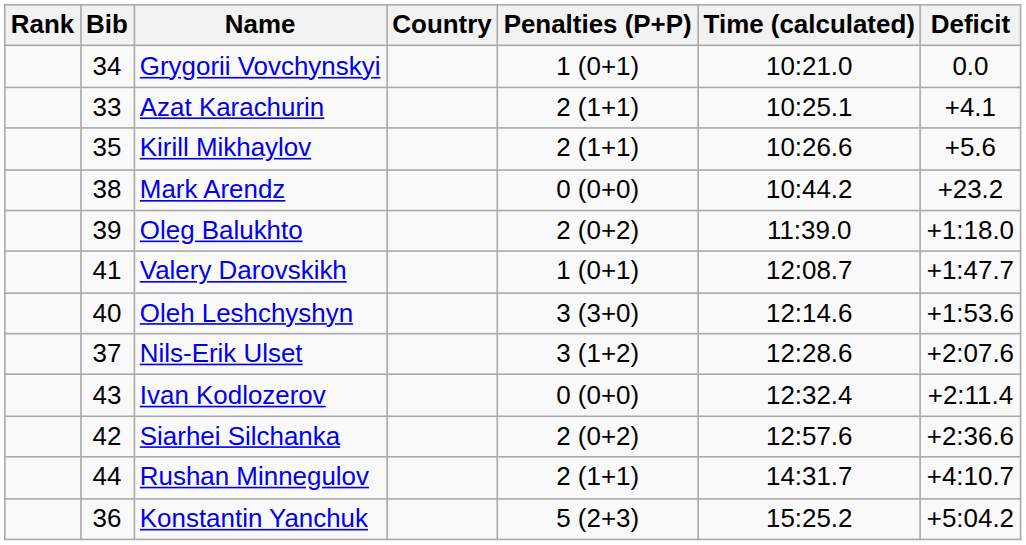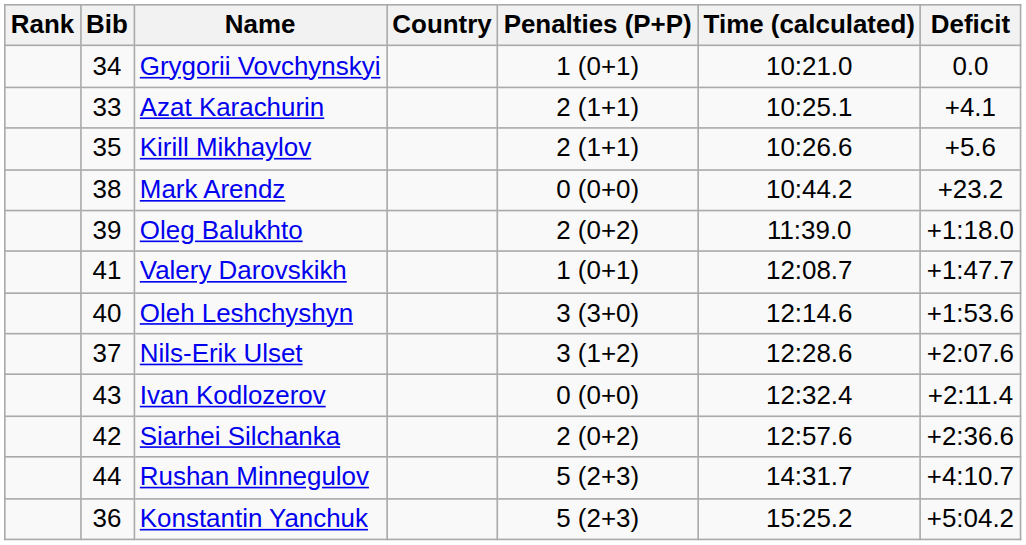Rushan Minnegulov | Penalties (P+P): 2 (1+1) -> 5 (2+3)
